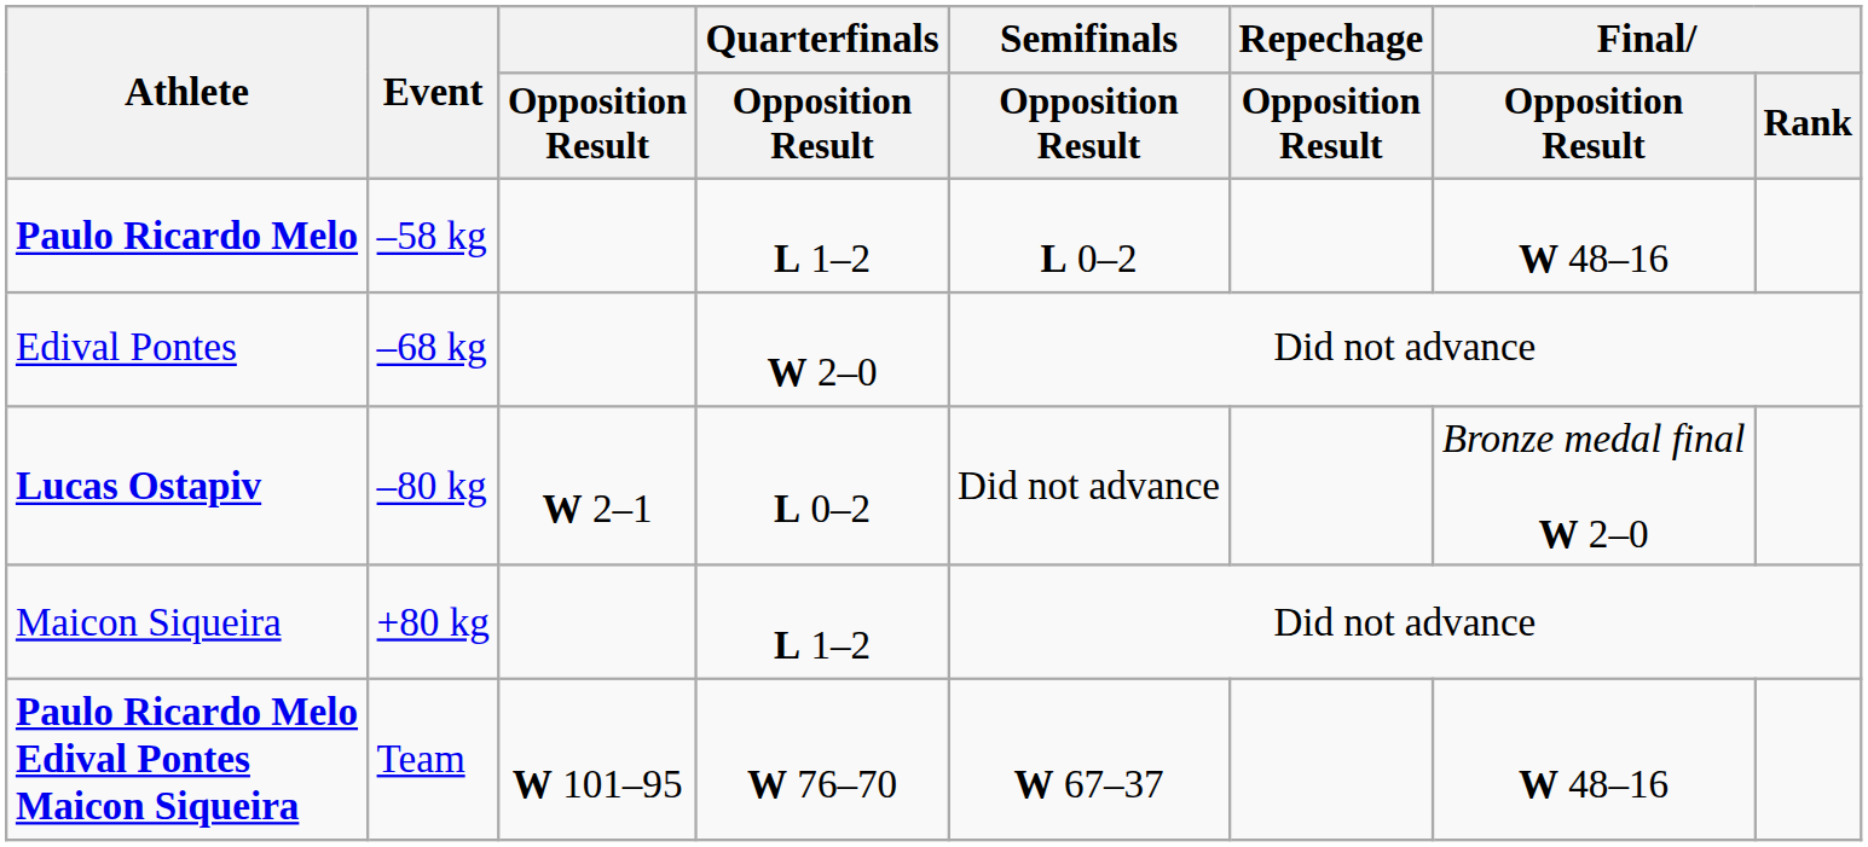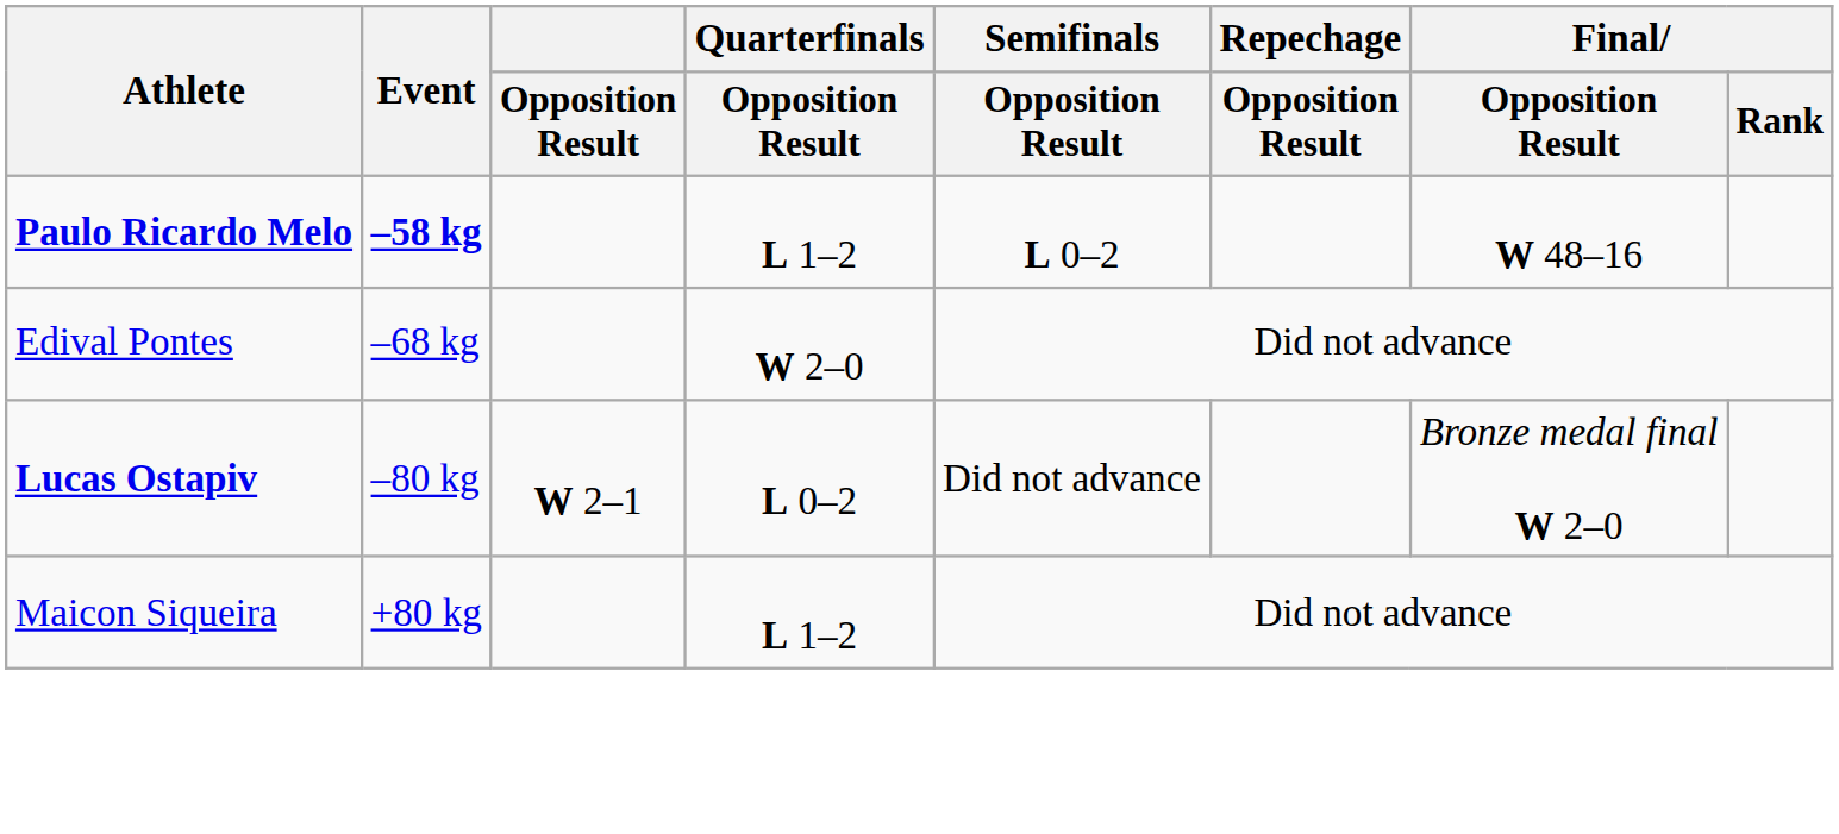Paulo Ricardo Melo | Event: normal -> bold
- row: Paulo Ricardo Melo Edival Pontes Maicon Siqueira | Team | W 101–95 | W 76–70 | W 67–37 | W 48–16
